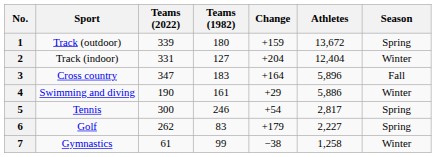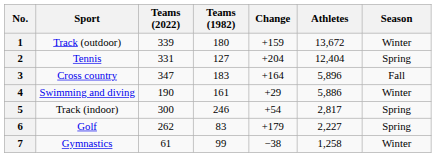1 | Season: Spring -> Winter
2 | Sport: Track (indoor) -> Tennis
2 | Season: Winter -> Spring
5 | Sport: Tennis -> Track (indoor)
